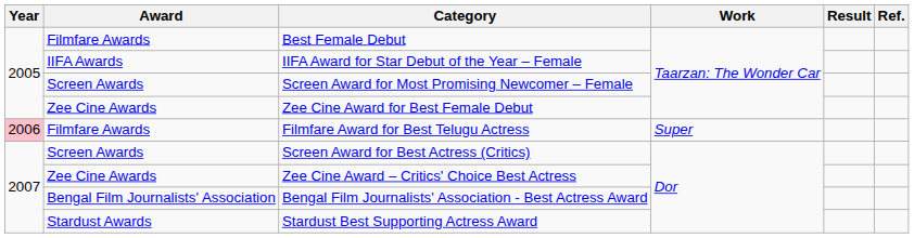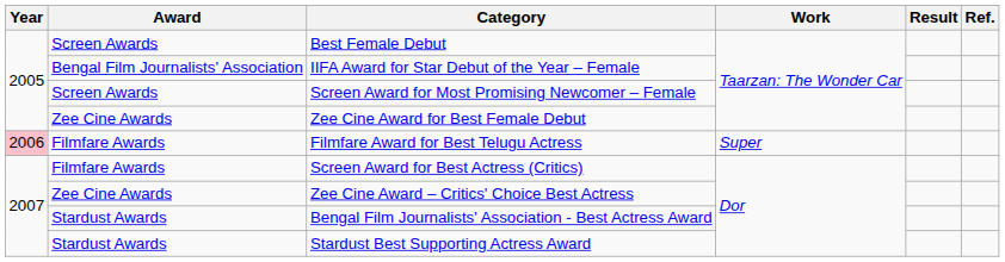Best Female Debut | Award: Filmfare Awards -> Screen Awards
IIFA Award for Star Debut of the Year – Female | Award: IIFA Awards -> Bengal Film Journalists' Association
Screen Award for Best Actress (Critics) | Award: Screen Awards -> Filmfare Awards
Bengal Film Journalists' Association - Best Actress Award | Award: Bengal Film Journalists' Association -> Stardust Awards
